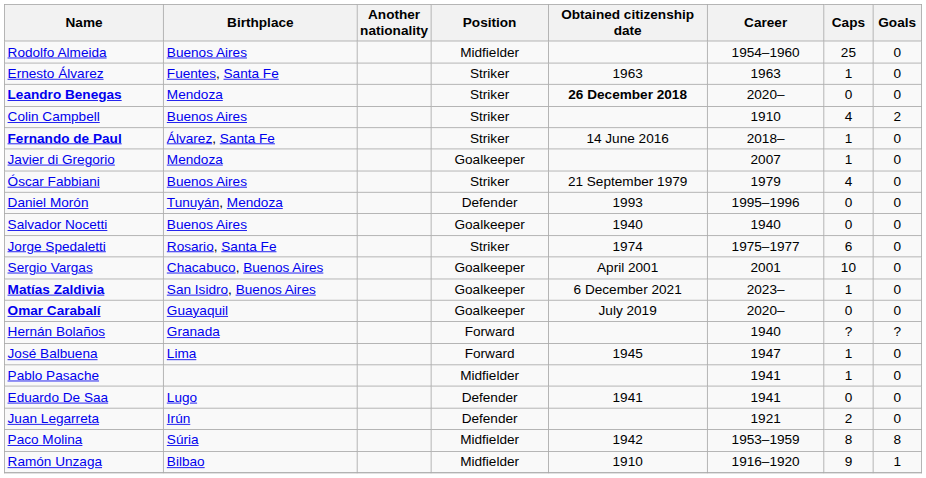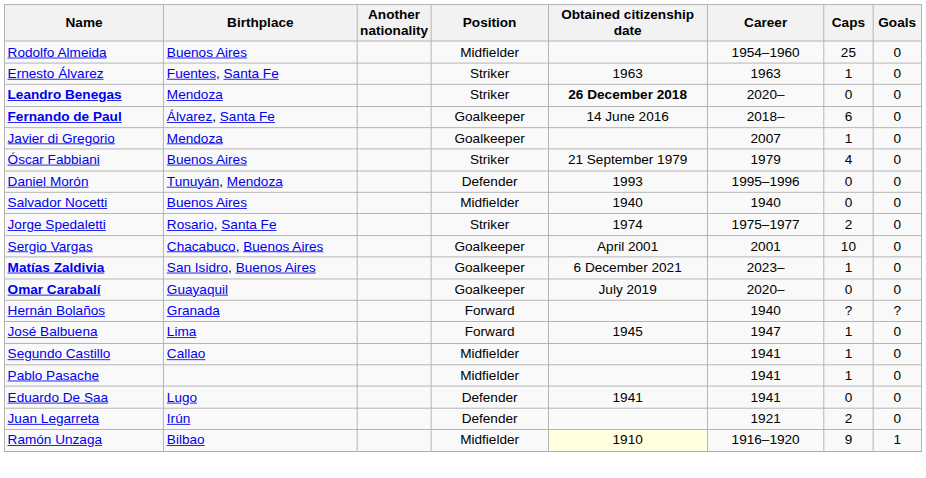- row: Colin Campbell | Buenos Aires | Striker | 1910 | 4 | 2
Fernando de Paul | Position: Striker -> Goalkeeper
Fernando de Paul | Caps: 1 -> 6
Salvador Nocetti | Position: Goalkeeper -> Midfielder
Jorge Spedaletti | Caps: 6 -> 2
+ row: Segundo Castillo | Callao | Midfielder | 1941 | 1 | 0
- row: Paco Molina | Súria | Midfielder | 1942 | 1953–1959 | 8 | 8
Ramón Unzaga | Obtained citizenship date: no background -> lightyellow background
